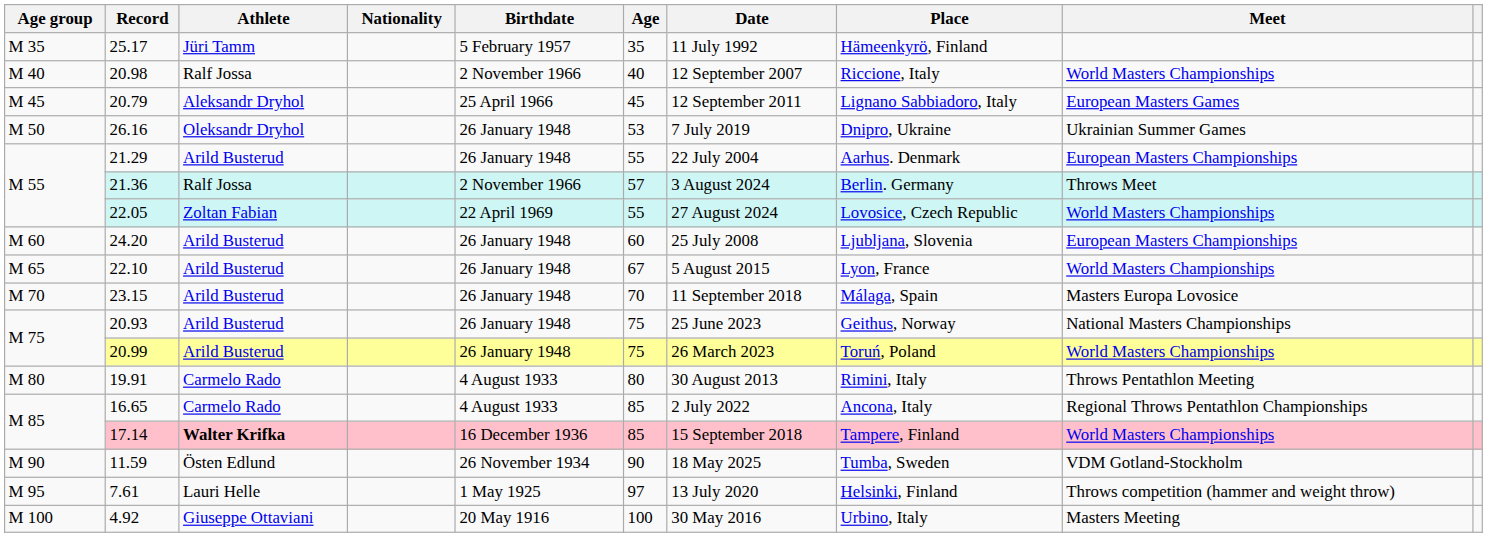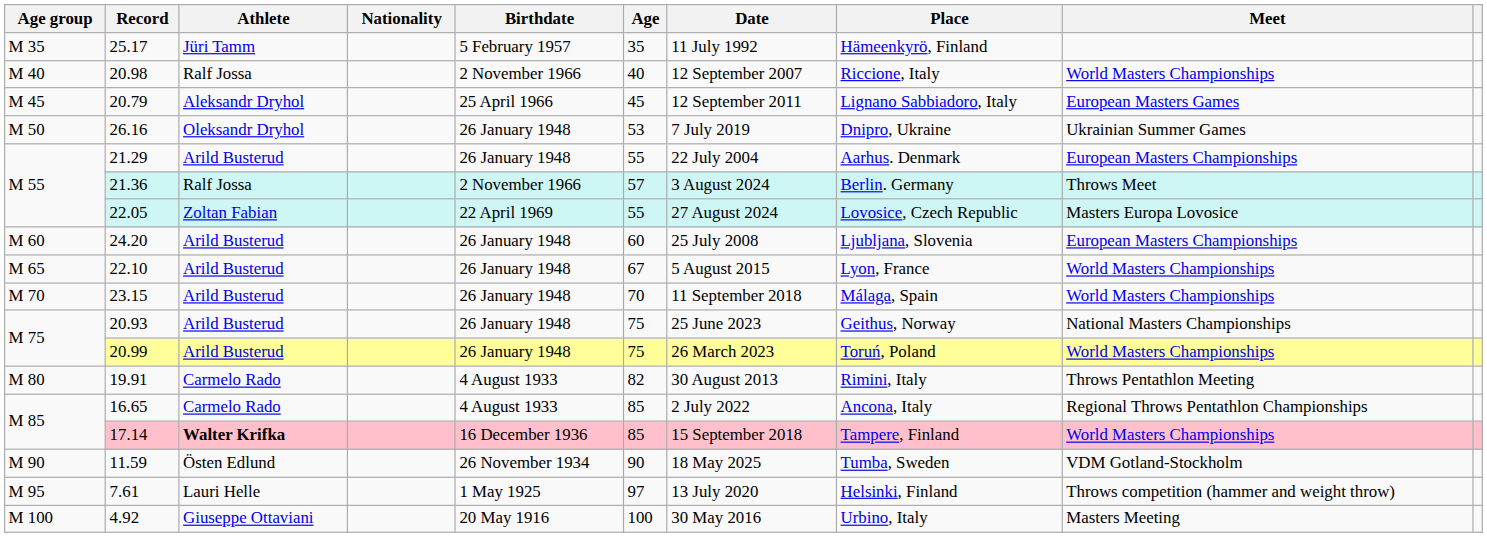22.05 | Meet: World Masters Championships -> Masters Europa Lovosice
23.15 | Meet: Masters Europa Lovosice -> World Masters Championships
19.91 | Age: 80 -> 82
